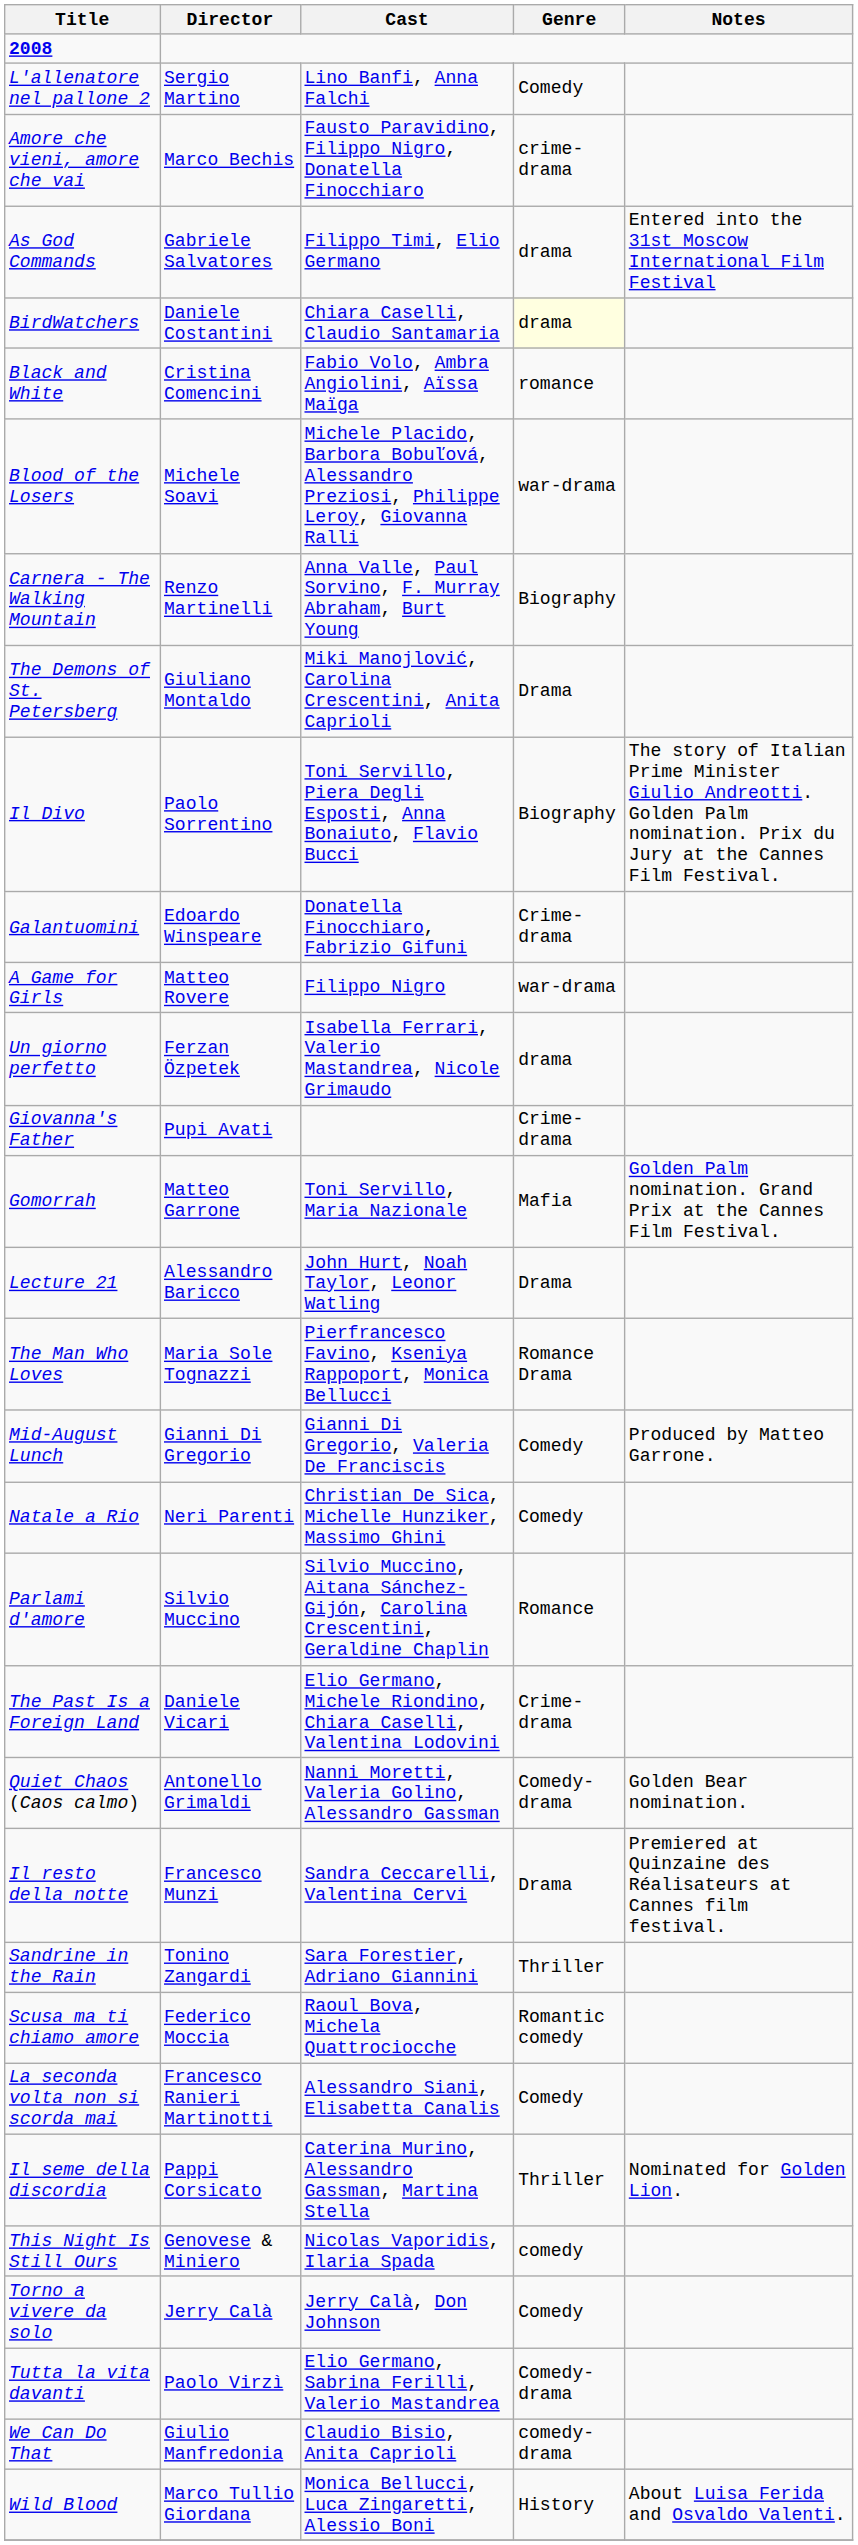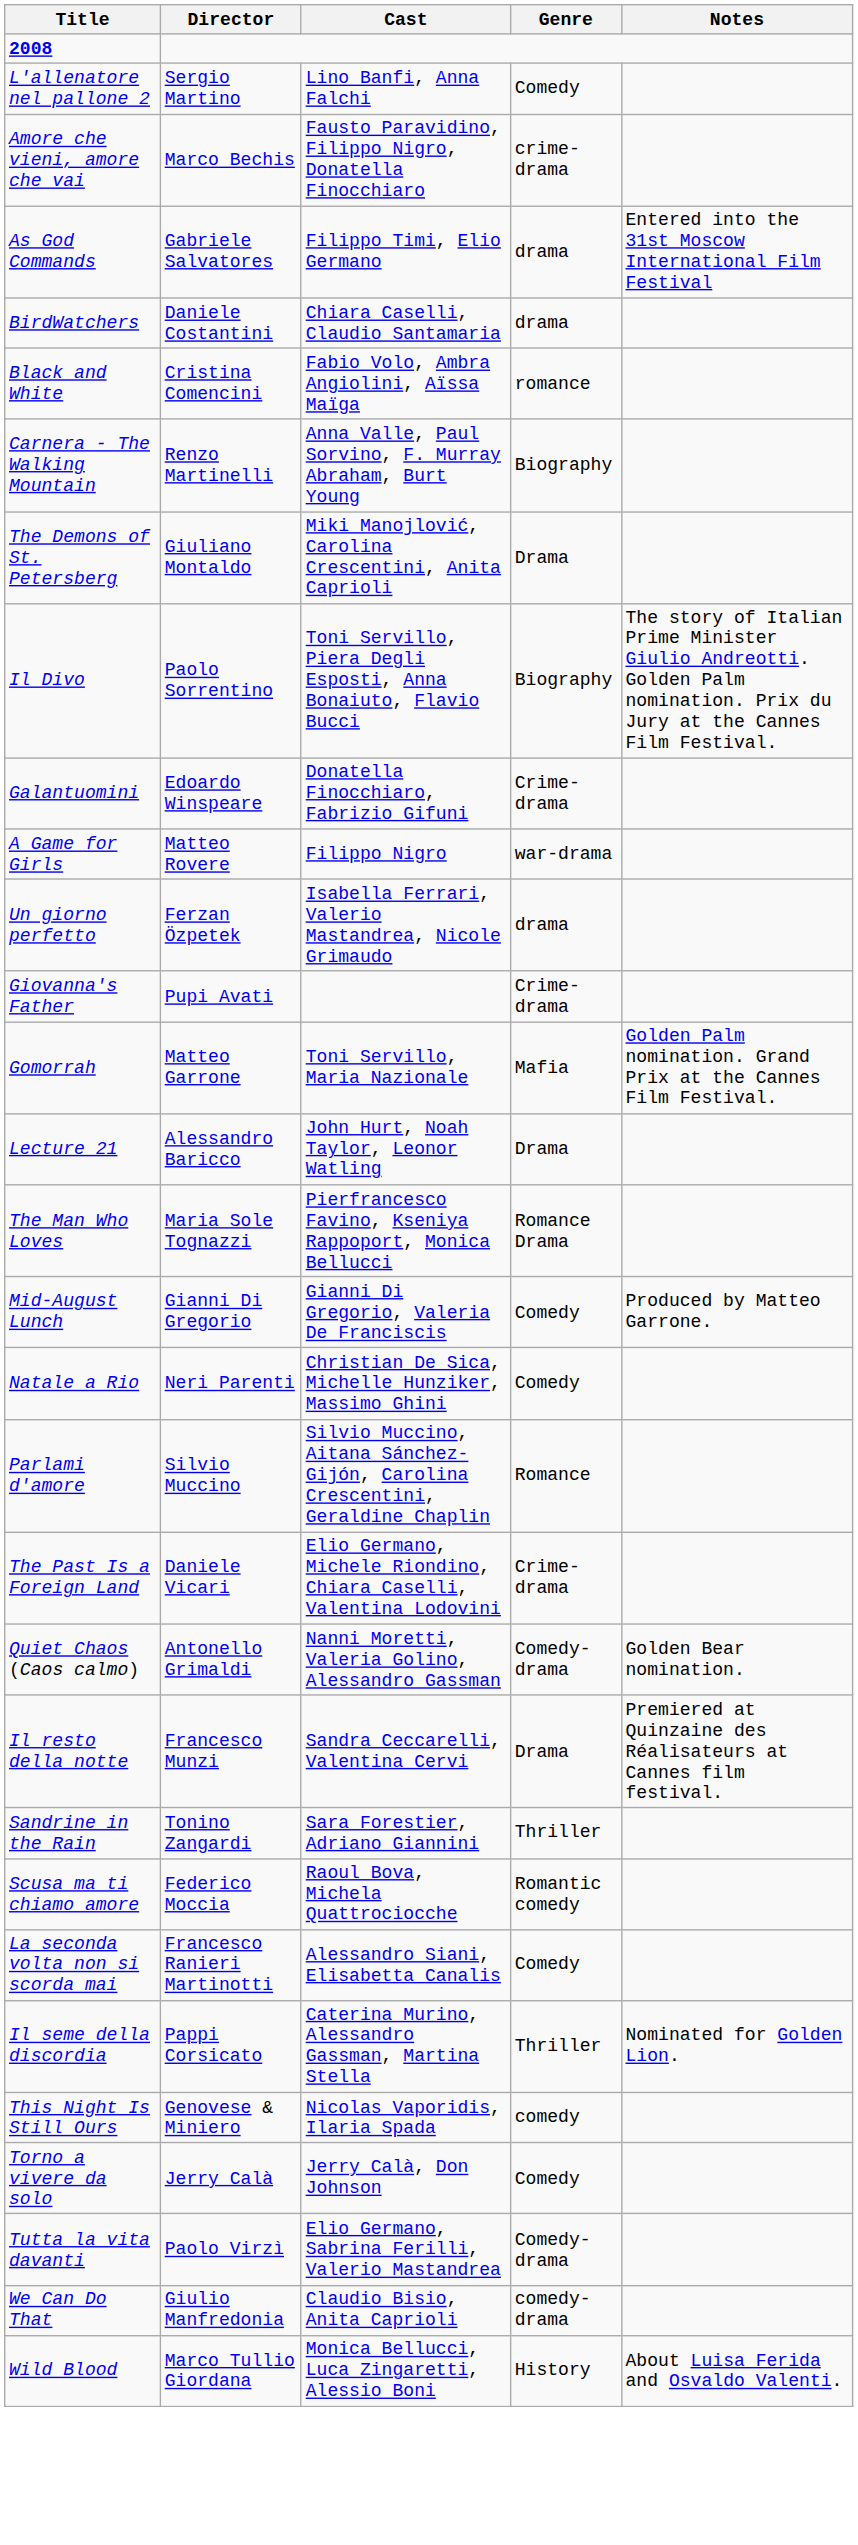BirdWatchers | Genre: lightyellow background -> no background
- row: Blood of the Losers | Michele Soavi | Michele Placido, Barbora Bobuľová, Alessandro Preziosi, Philippe Leroy, Giovanna Ralli | war-drama
